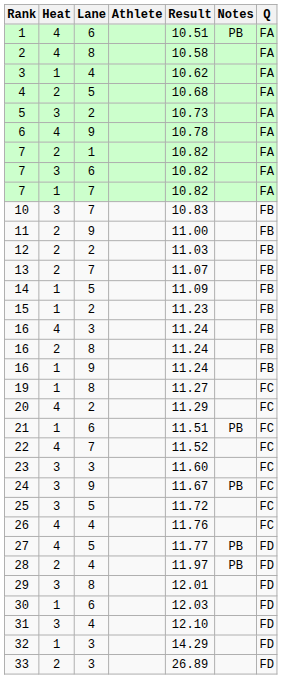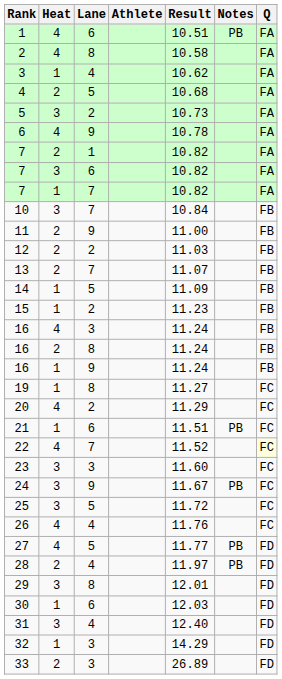10 | Result: 10.83 -> 10.84
22 | Q: no background -> lightyellow background
31 | Result: 12.10 -> 12.40
